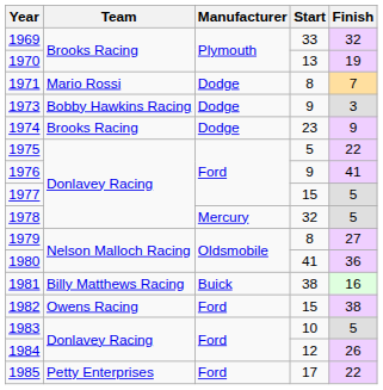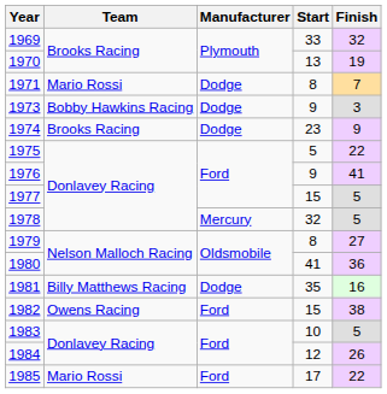1981 | Manufacturer: Buick -> Dodge
1981 | Start: 38 -> 35
1985 | Team: Petty Enterprises -> Mario Rossi
